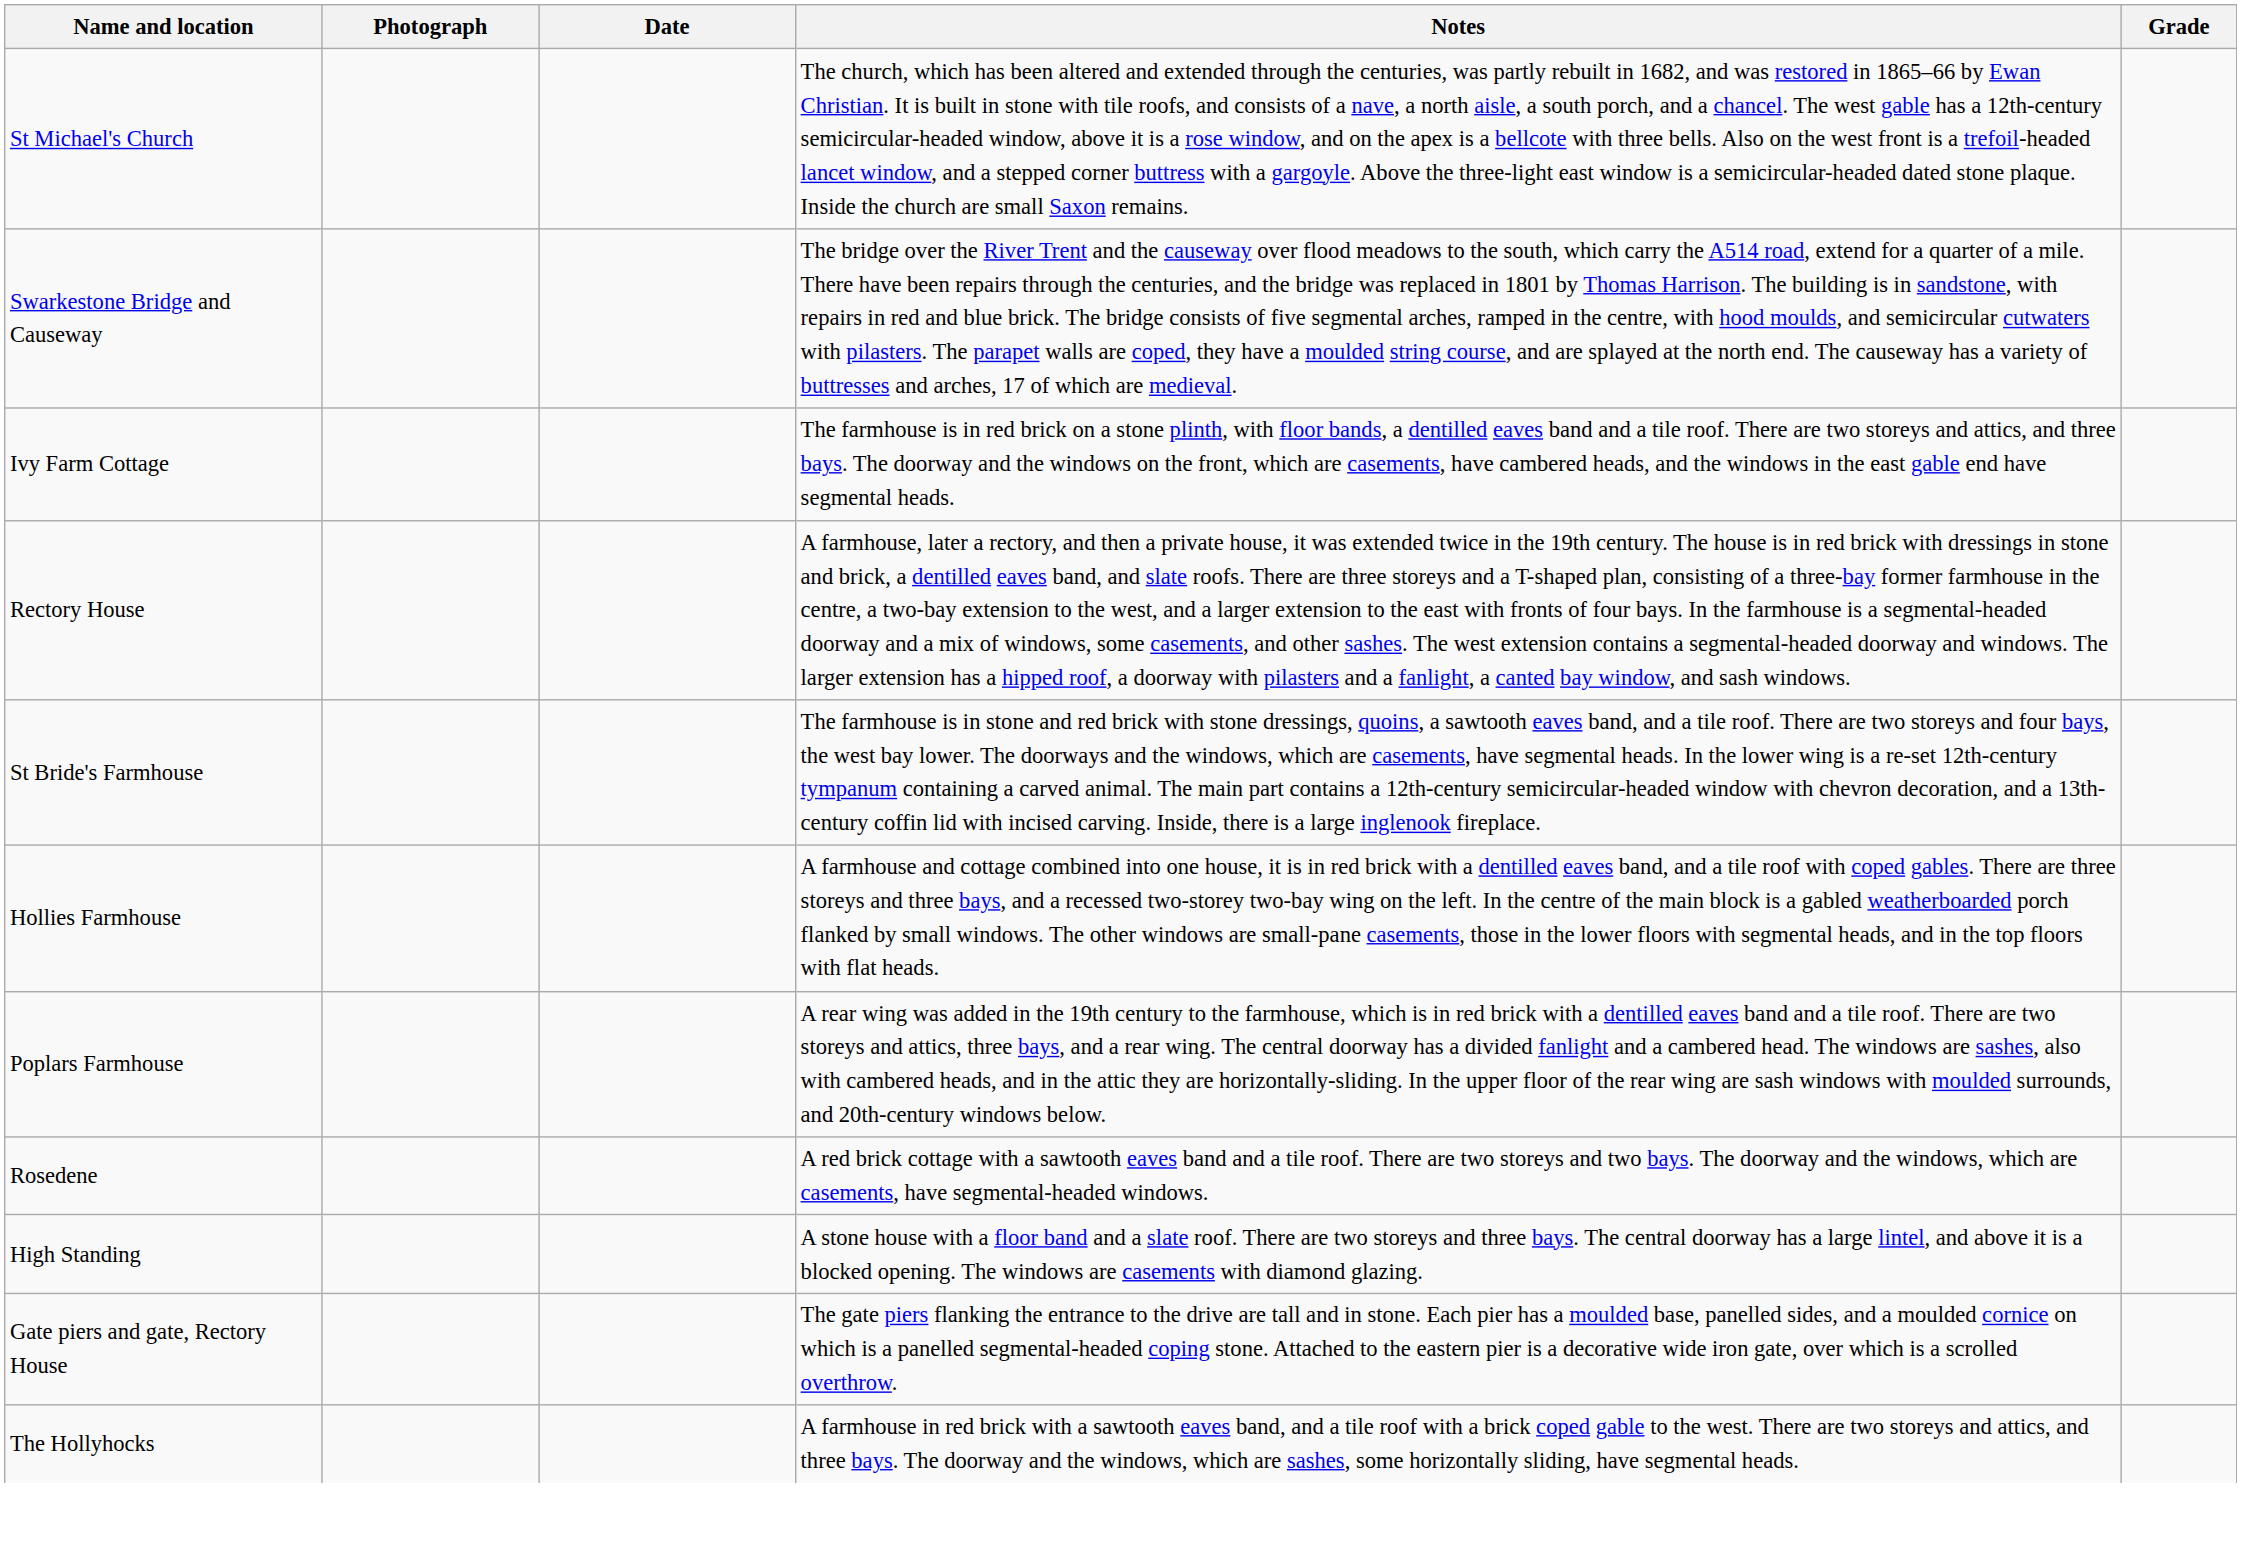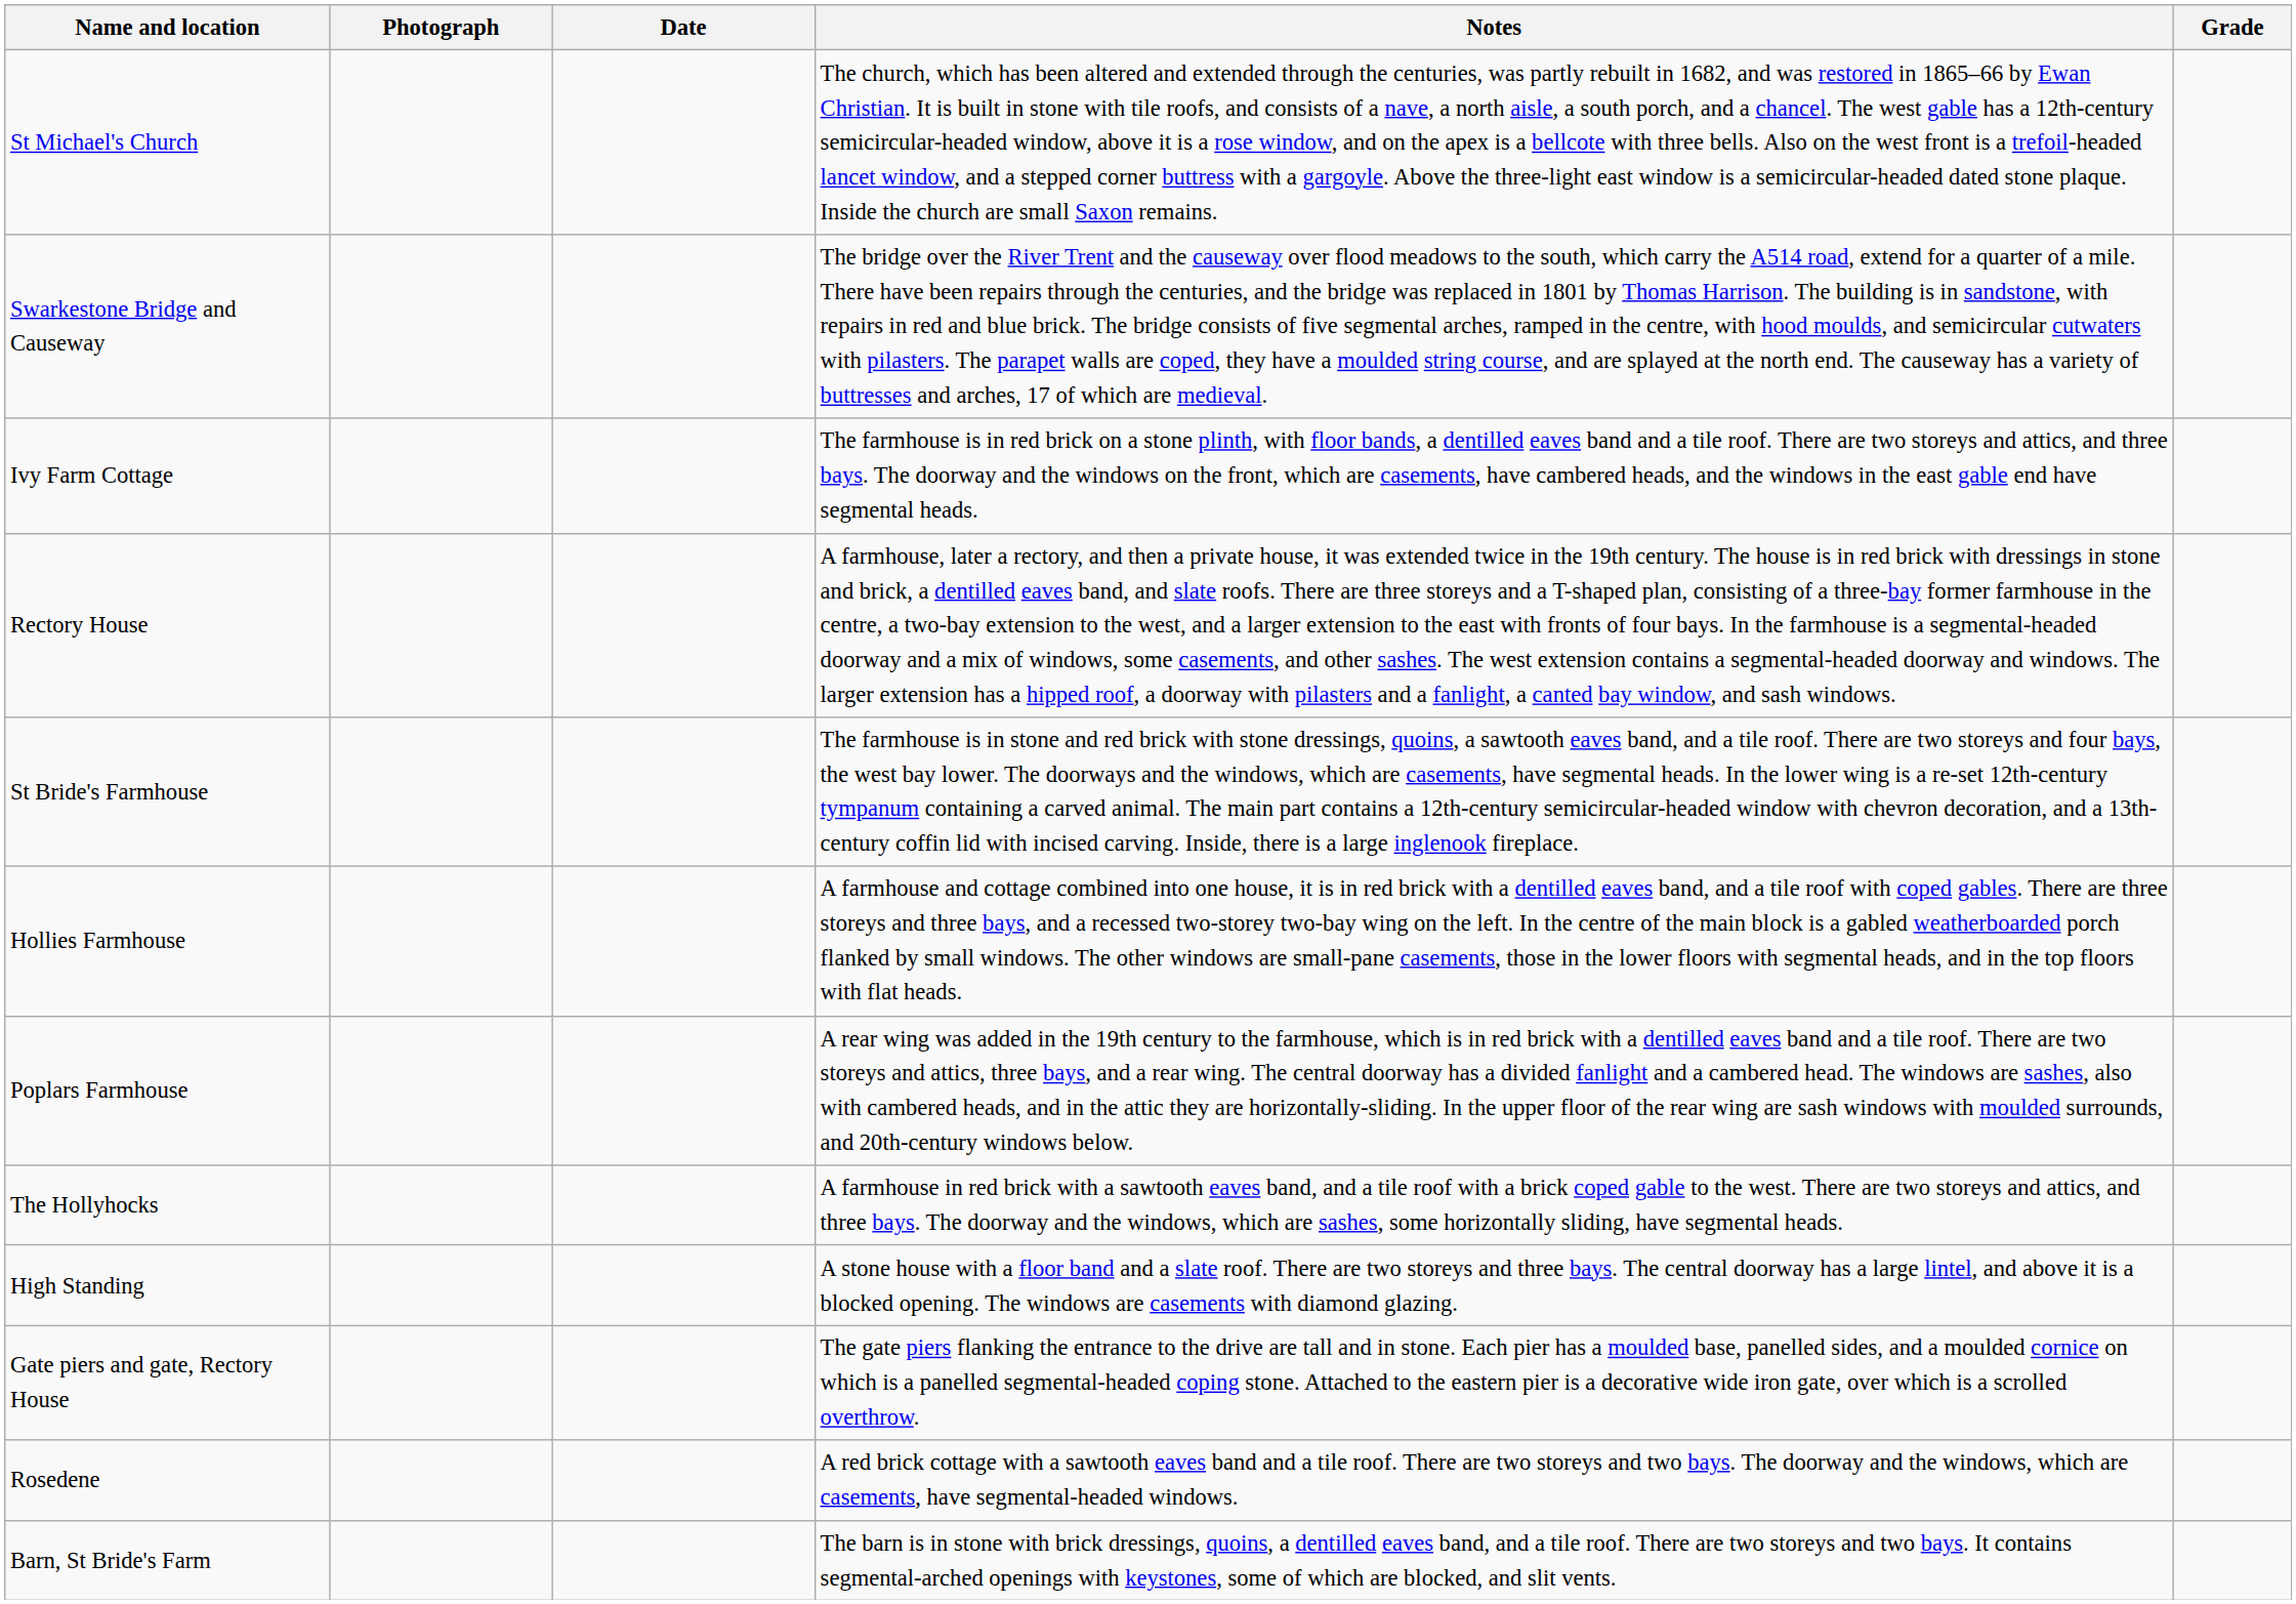rows swapped: The Hollyhocks <-> Rosedene
+ row: Barn, St Bride's Farm | The barn is in stone with brick dressings, quoins, a dentilled eaves band, and a tile roof. There are two storeys and two bays. It contains segmental-arched openings with keystones, some of which are blocked, and slit vents.
